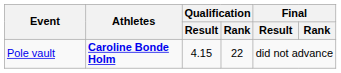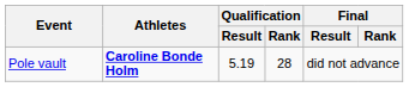Pole vault | Qualification / Result: 4.15 -> 5.19
Pole vault | Qualification / Rank: 22 -> 28
